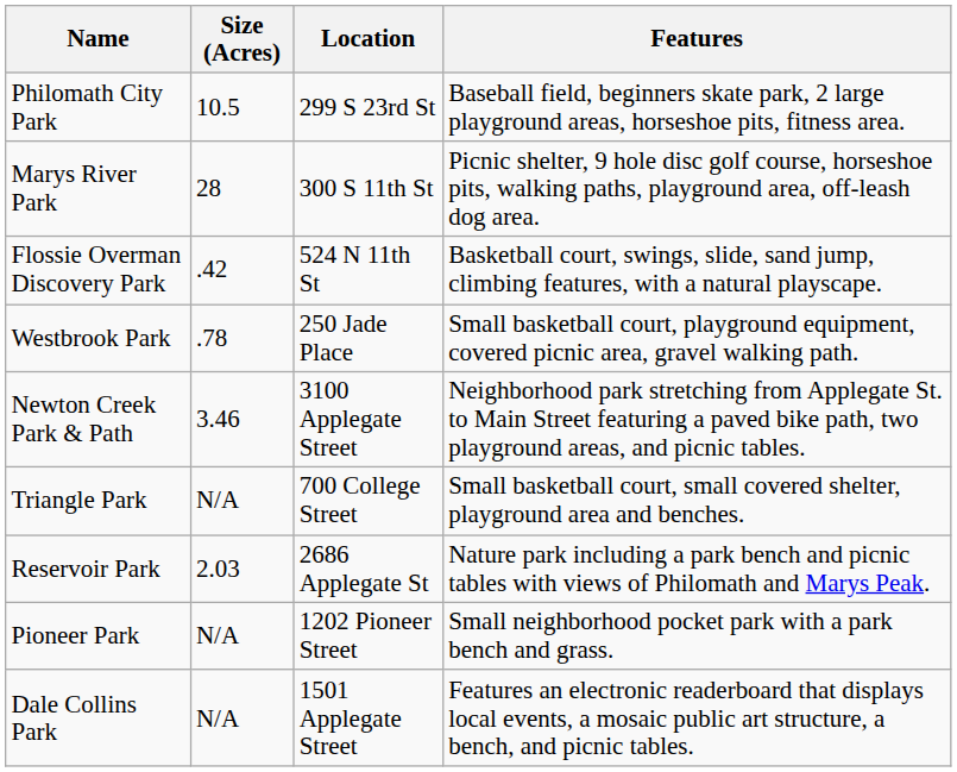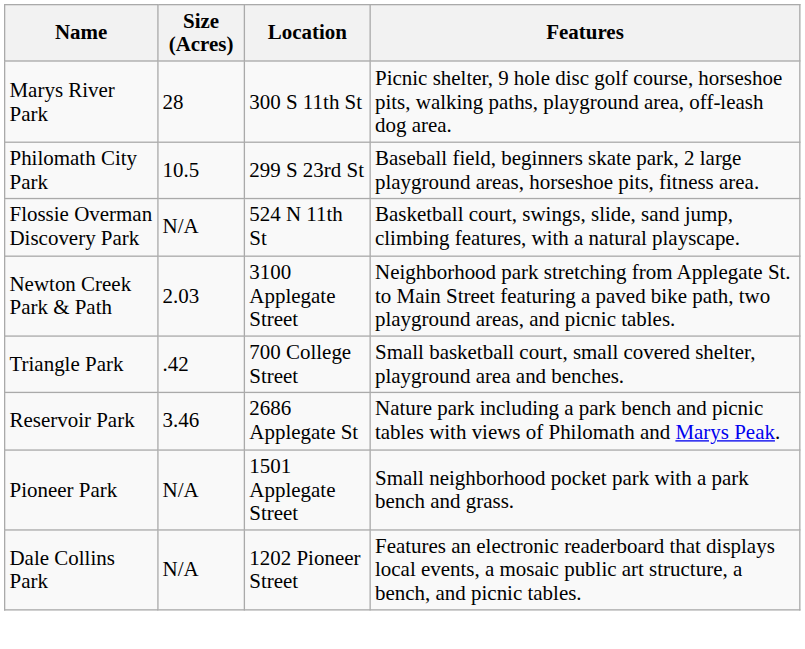rows swapped: Marys River Park <-> Philomath City Park
Flossie Overman Discovery Park | Size (Acres): .42 -> N/A
- row: Westbrook Park | .78 | 250 Jade Place | Small basketball court, playground equipment, covered picnic area, gravel walking path.
Newton Creek Park & Path | Size (Acres): 3.46 -> 2.03
Triangle Park | Size (Acres): N/A -> .42
Reservoir Park | Size (Acres): 2.03 -> 3.46
Pioneer Park | Location: 1202 Pioneer Street -> 1501 Applegate Street
Dale Collins Park | Location: 1501 Applegate Street -> 1202 Pioneer Street
